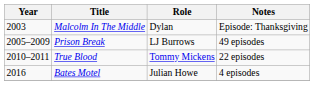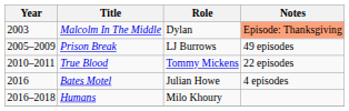Malcolm In The Middle | Notes: no background -> lightsalmon background
+ row: 2016–2018 | Humans | Milo Khoury
